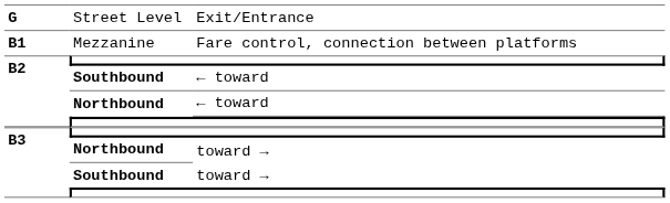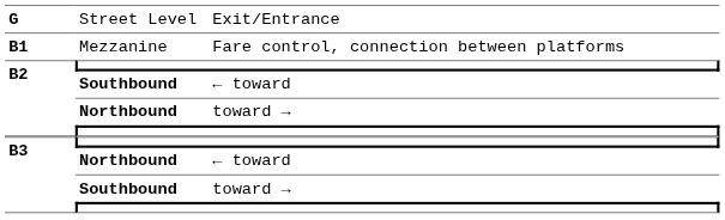B2 / Northbound | column 3: ← toward -> toward →
B3 / Northbound | column 3: toward → -> ← toward
